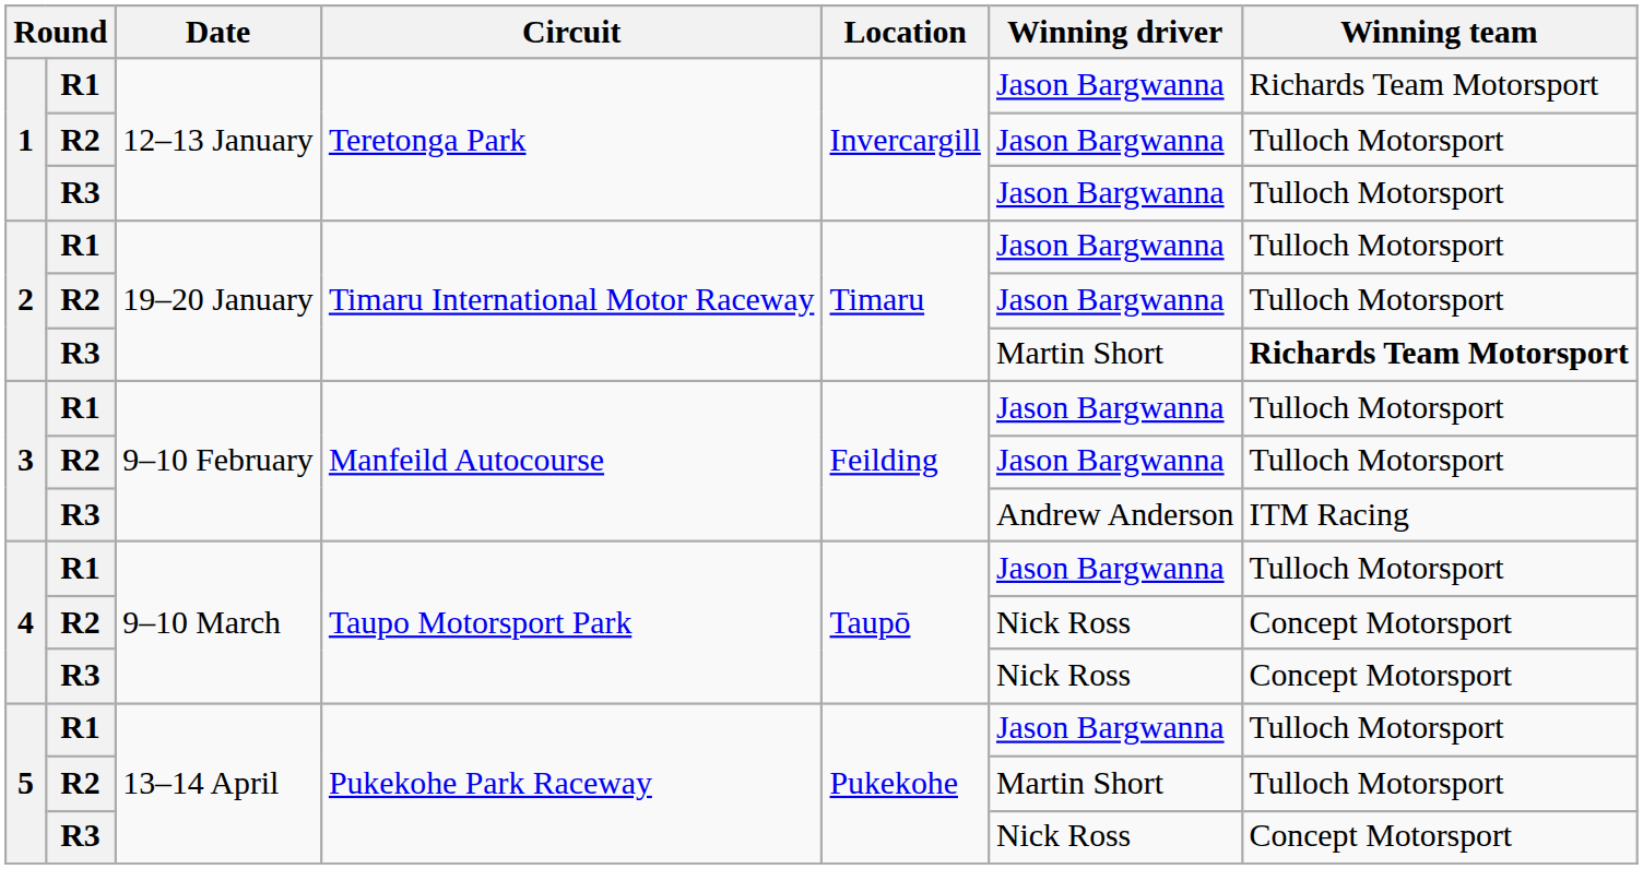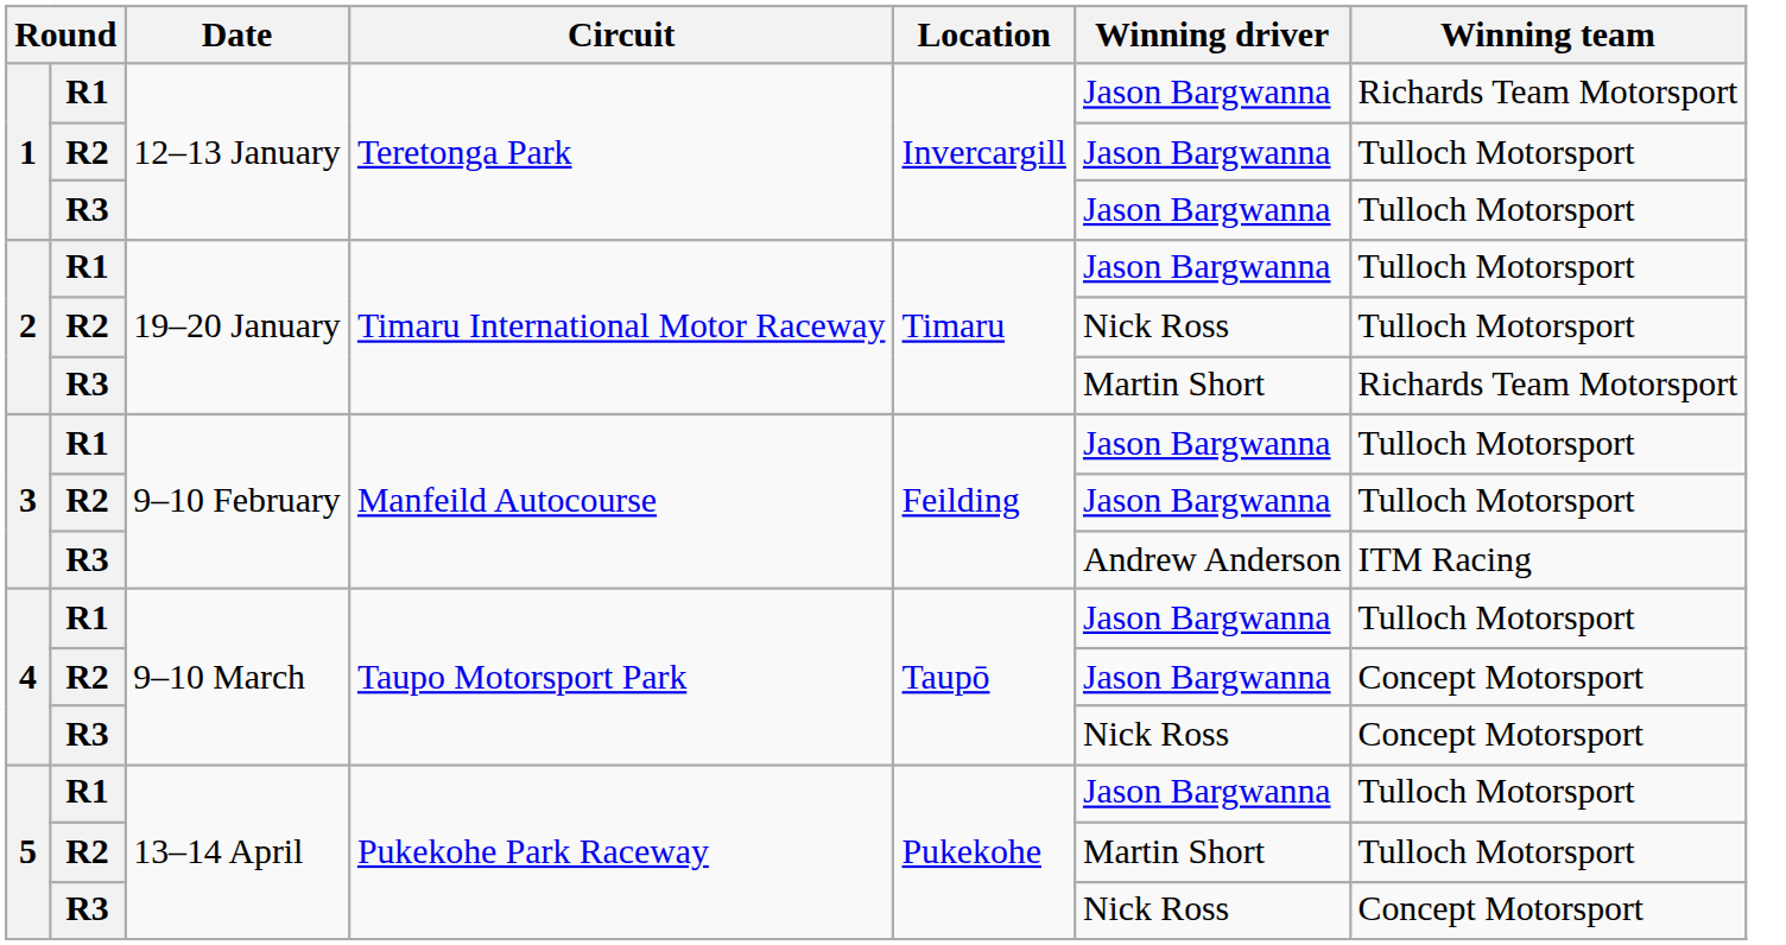2 / R2 | Winning driver: Jason Bargwanna -> Nick Ross
2 / R3 | Winning team: bold -> normal
4 / R2 | Winning driver: Nick Ross -> Jason Bargwanna
